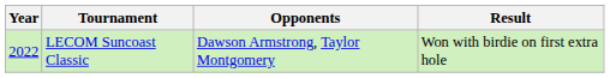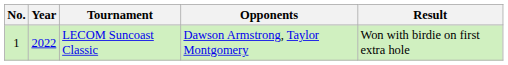+ column: No. | 1
